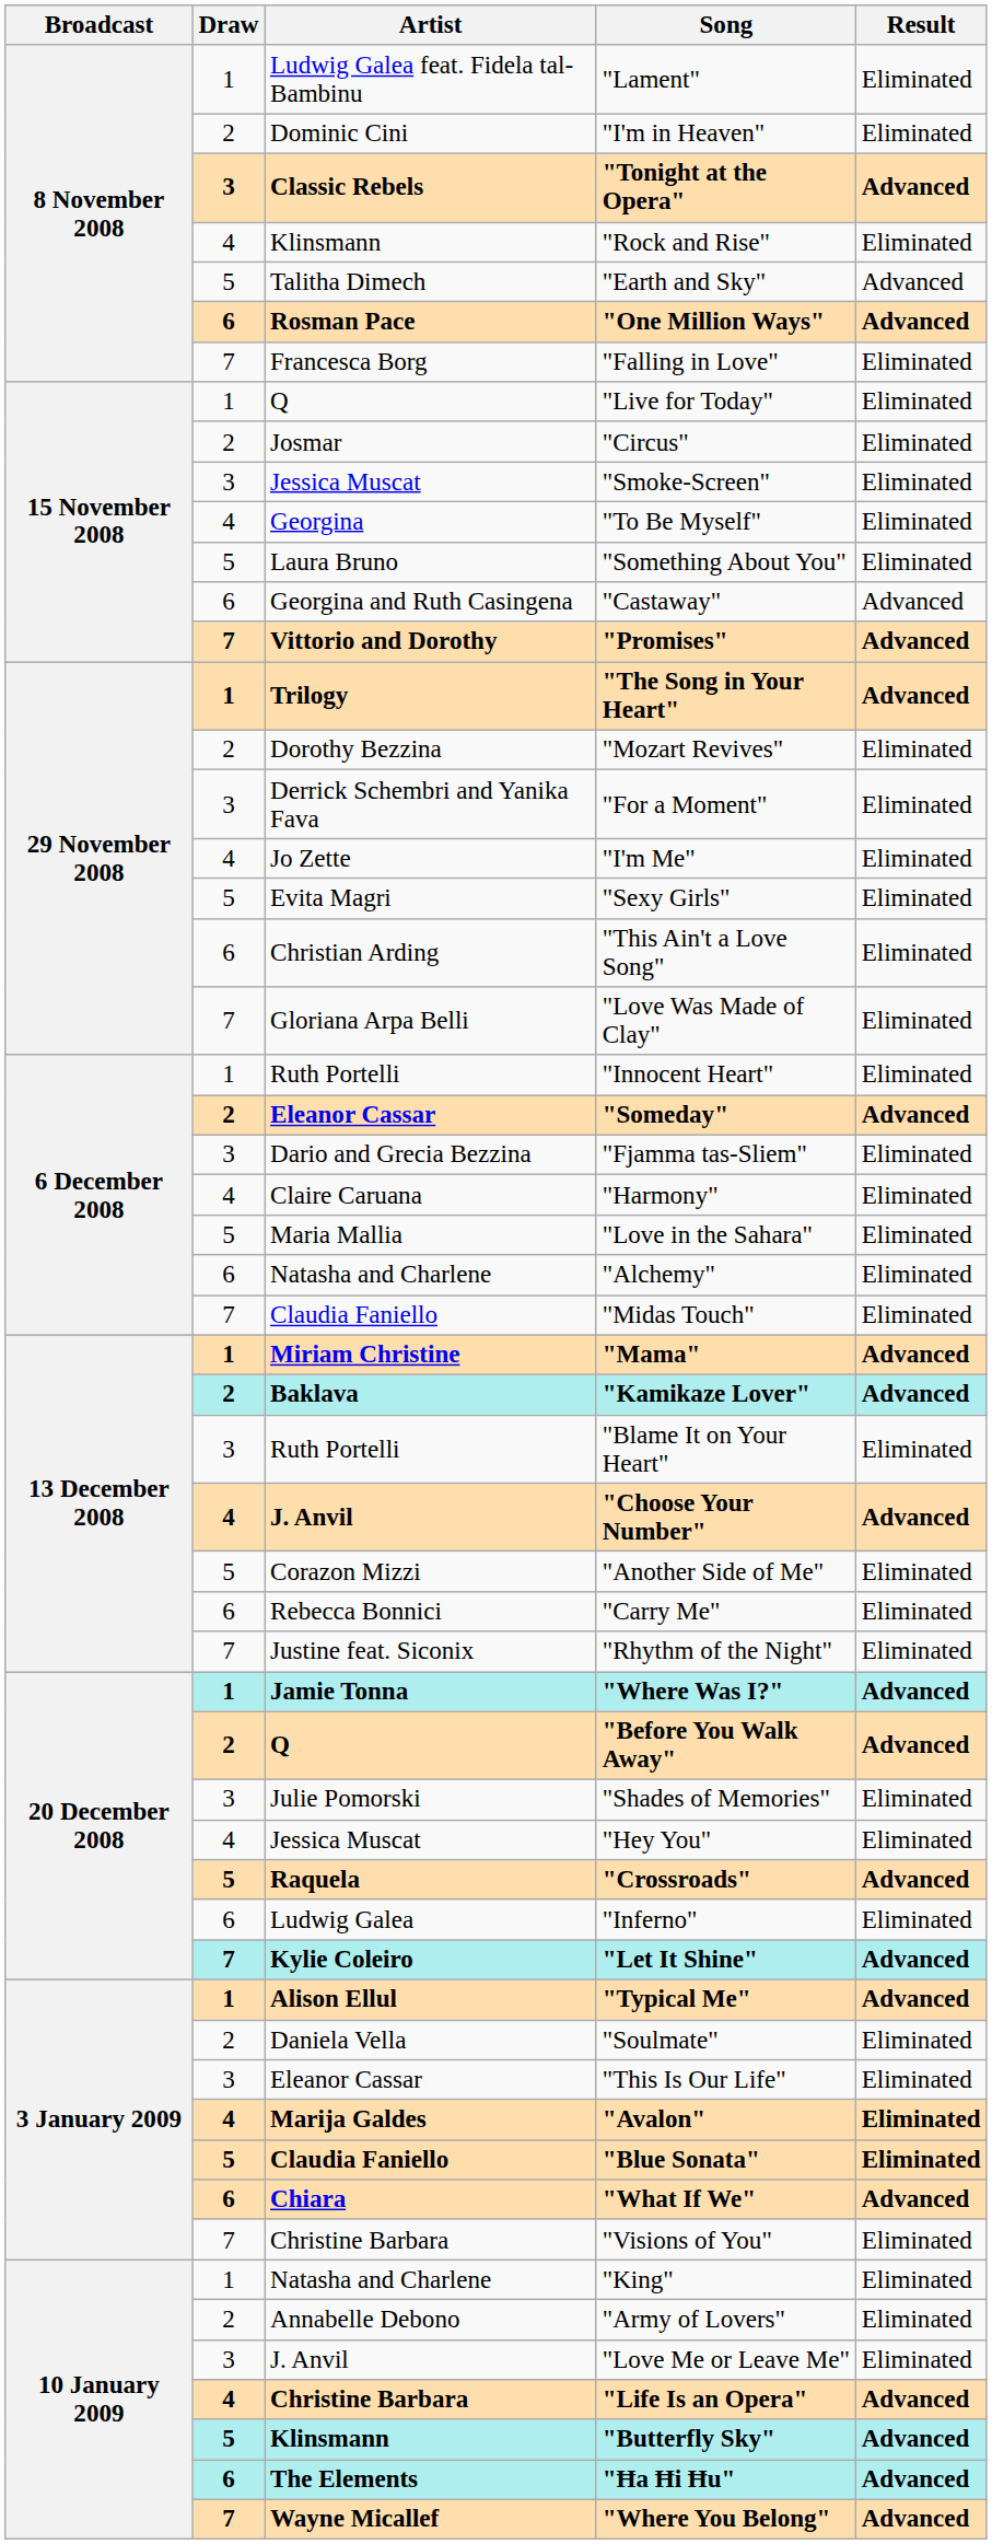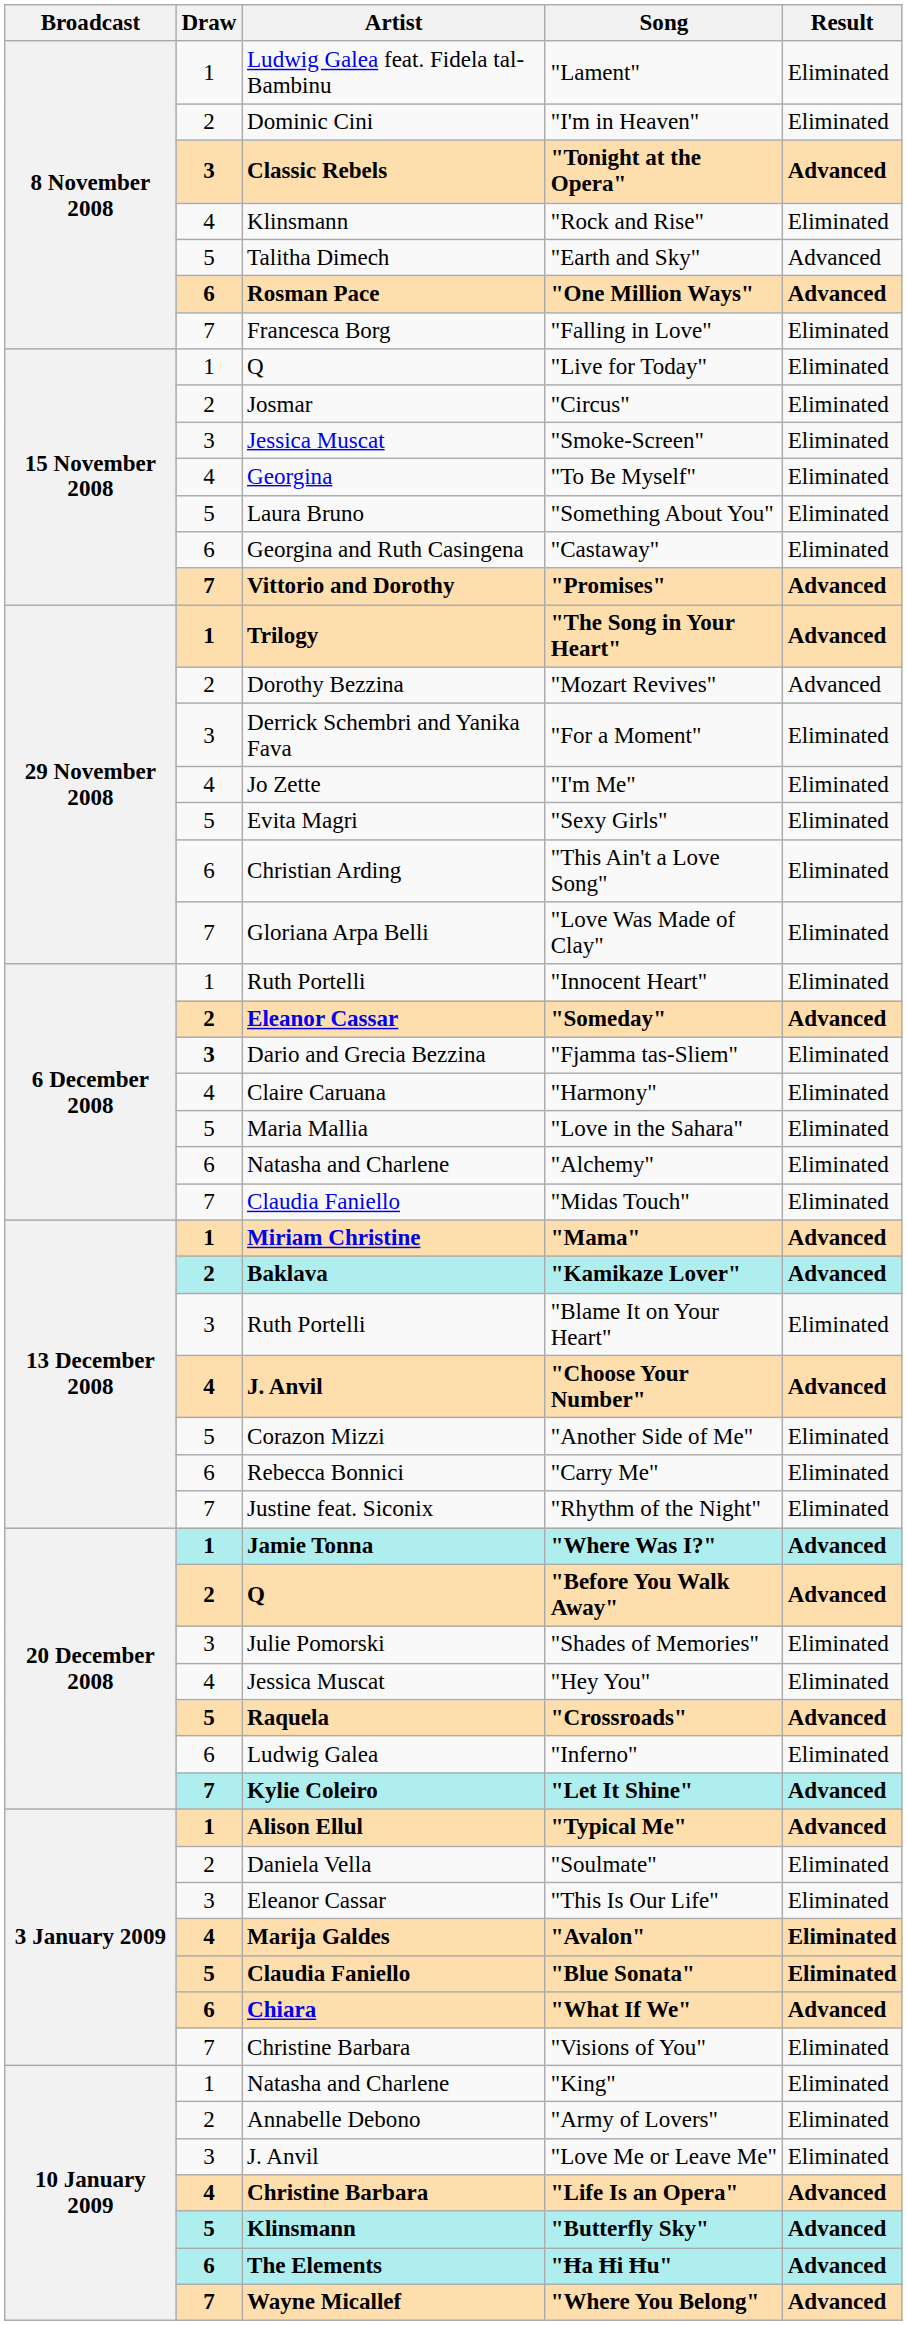"Castaway" | Result: Advanced -> Eliminated
"Mozart Revives" | Result: Eliminated -> Advanced
"Fjamma tas-Sliem" | Draw: normal -> bold
